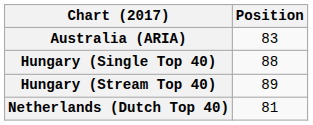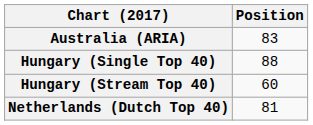Hungary (Stream Top 40) | Position: 89 -> 60
